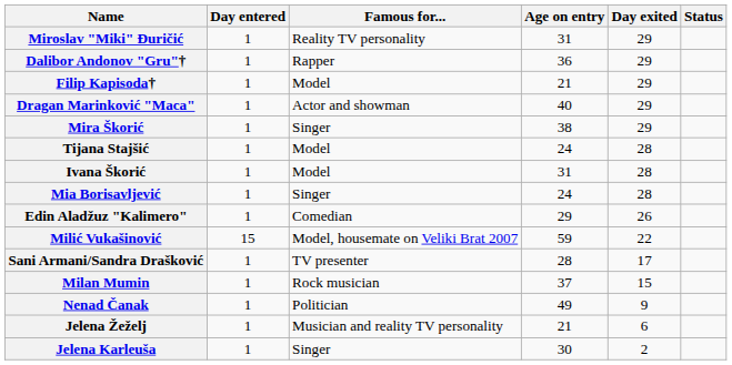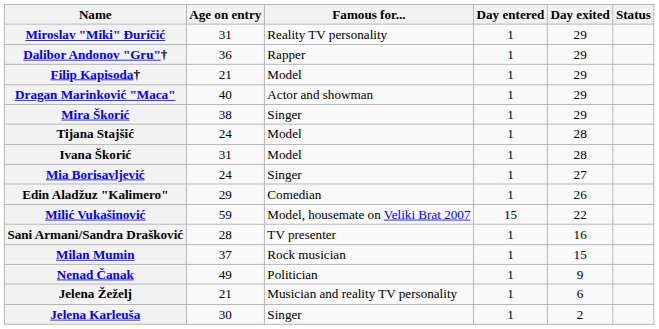columns swapped: Age on entry <-> Day entered
Mia Borisavljević | Day exited: 28 -> 27
Sani Armani/Sandra Drašković | Day exited: 17 -> 16
